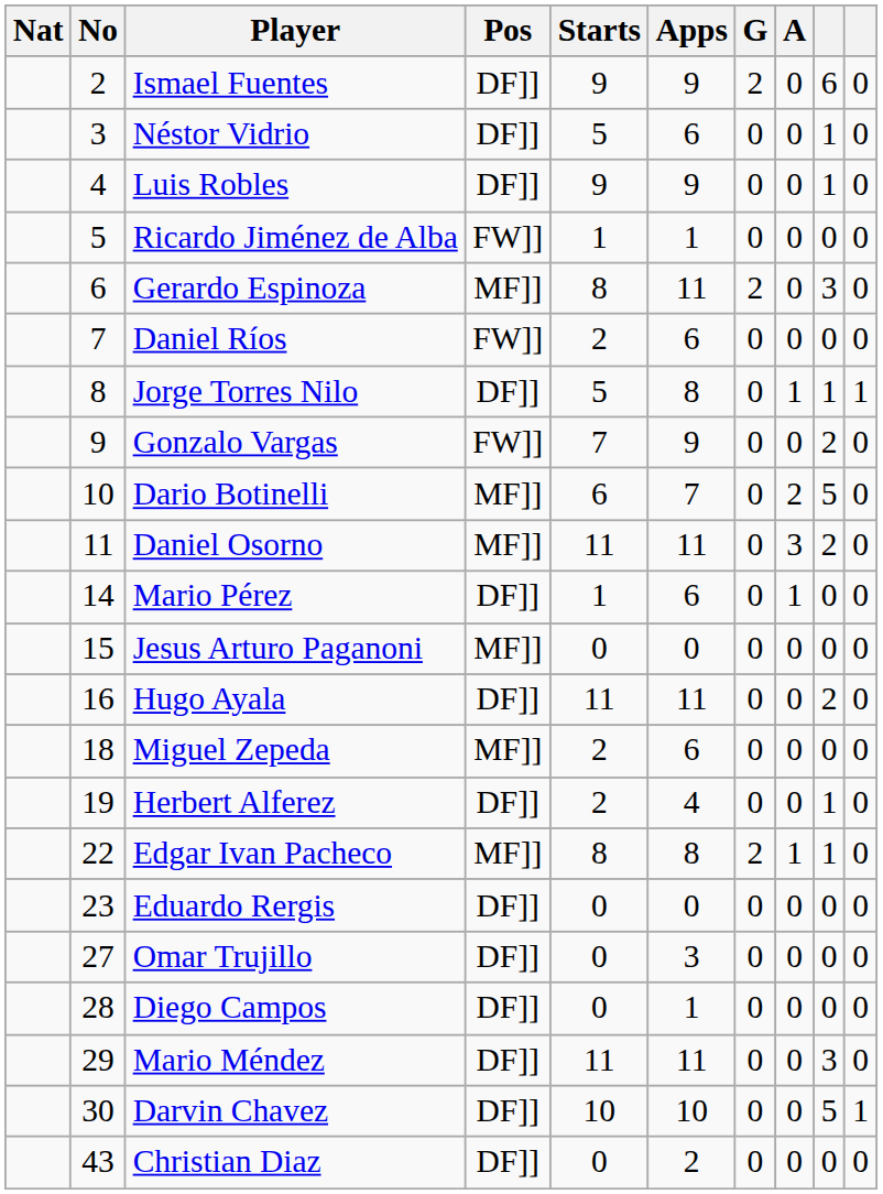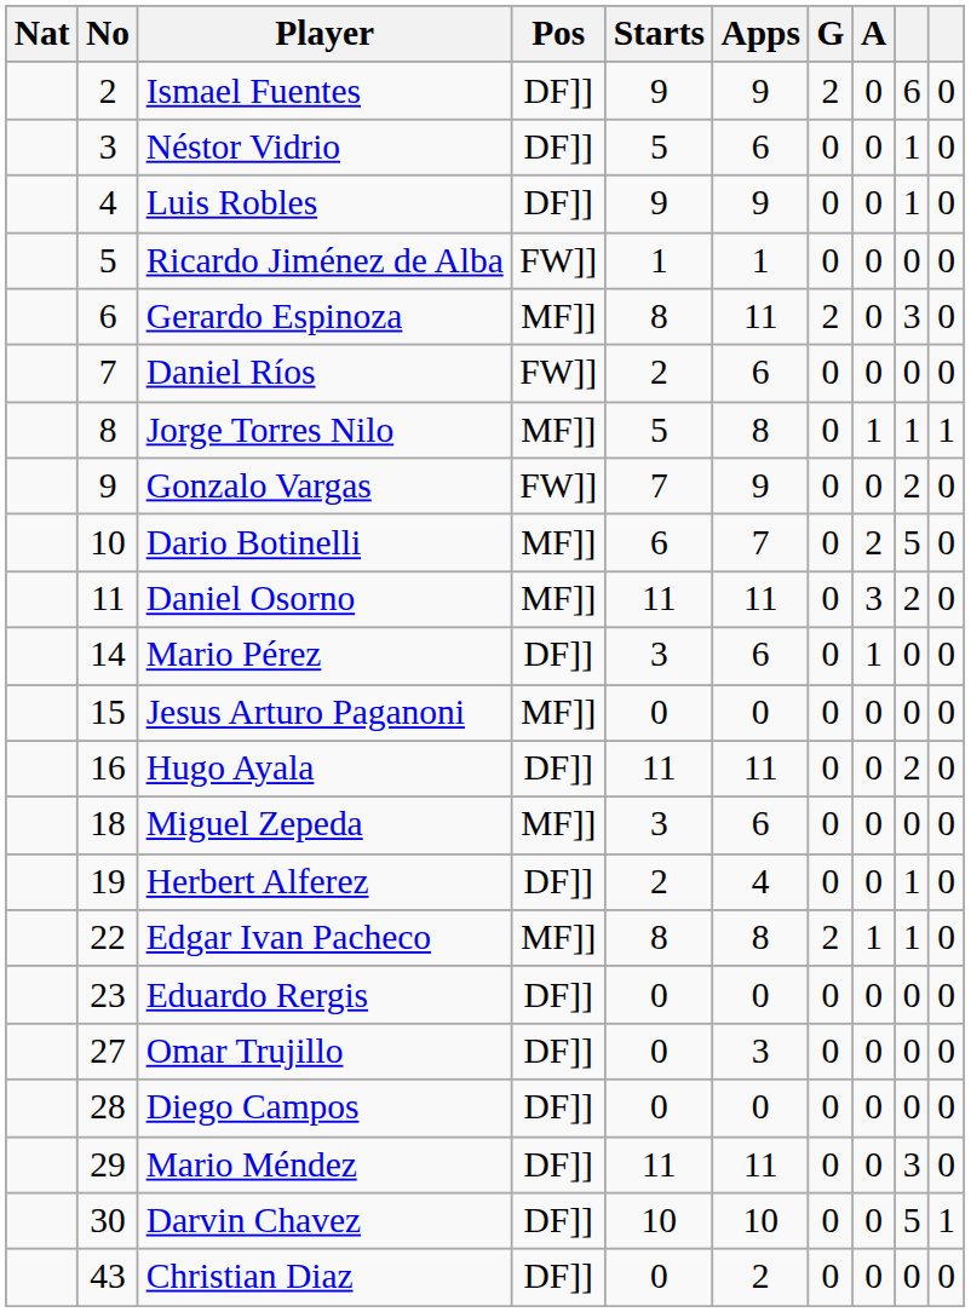Jorge Torres Nilo | Pos: DF]] -> MF]]
Mario Pérez | Starts: 1 -> 3
Miguel Zepeda | Starts: 2 -> 3
Diego Campos | Apps: 1 -> 0
